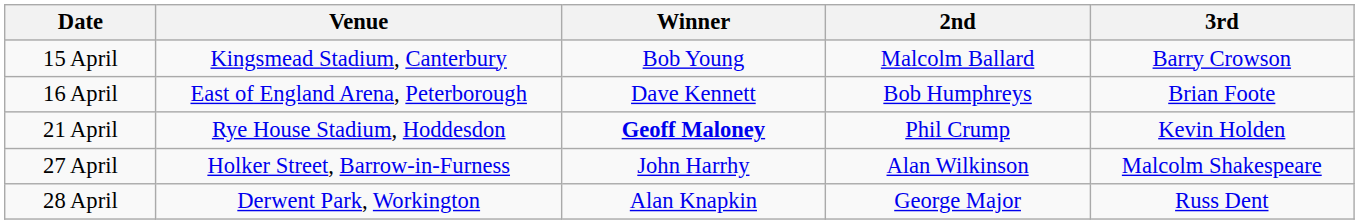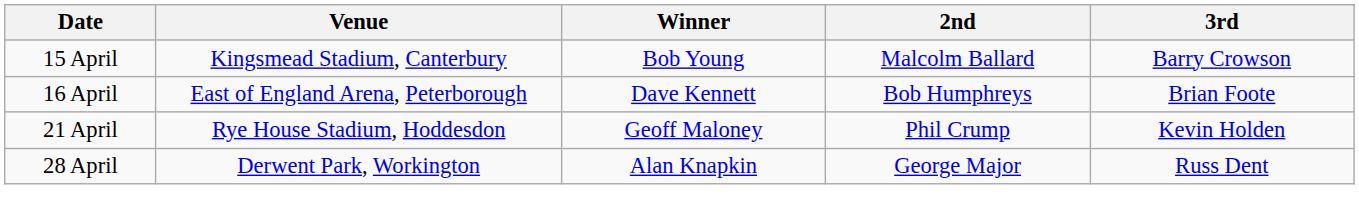21 April | Winner: bold -> normal
- row: 27 April | Holker Street, Barrow-in-Furness | John Harrhy | Alan Wilkinson | Malcolm Shakespeare
